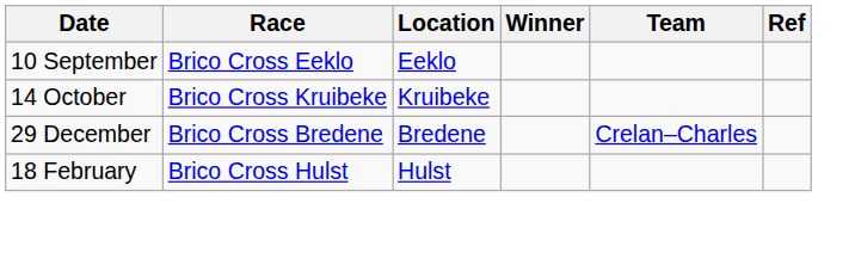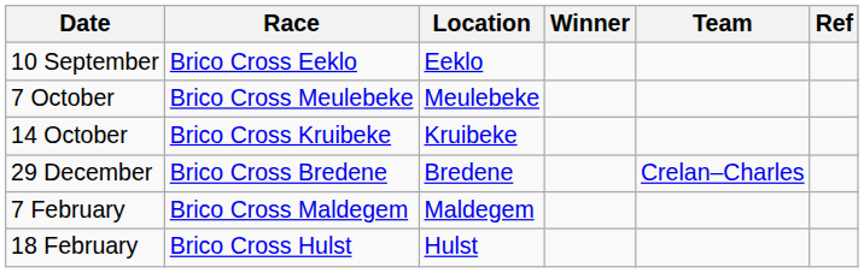+ row: 7 October | Brico Cross Meulebeke | Meulebeke
+ row: 7 February | Brico Cross Maldegem | Maldegem
